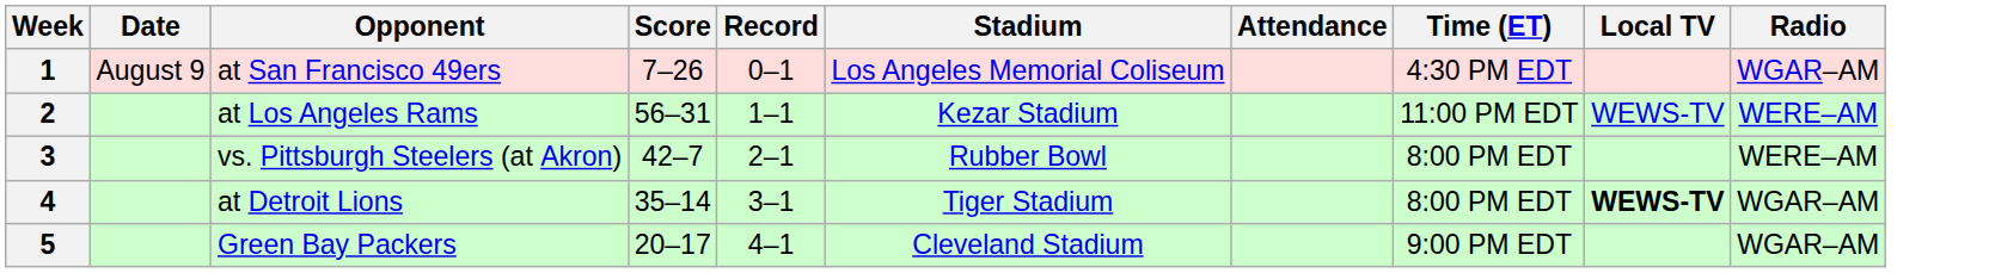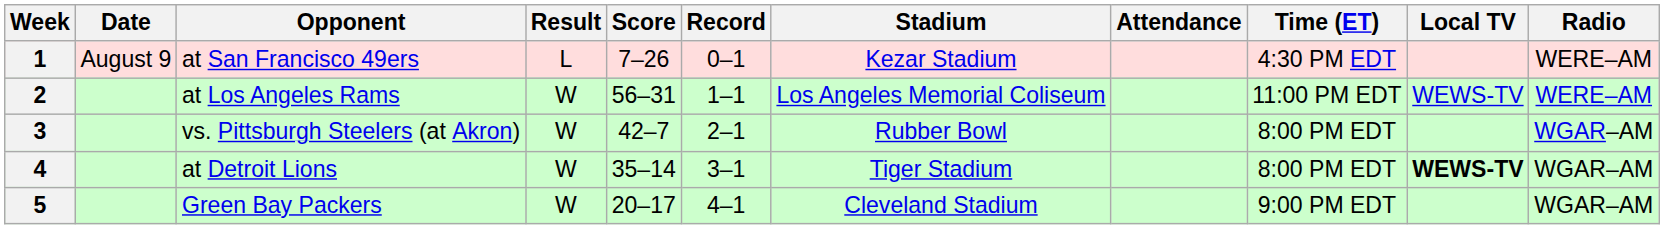+ column: Result | L | W | W | W | W
1 | Stadium: Los Angeles Memorial Coliseum -> Kezar Stadium
1 | Radio: WGAR–AM -> WERE–AM
2 | Stadium: Kezar Stadium -> Los Angeles Memorial Coliseum
3 | Radio: WERE–AM -> WGAR–AM
